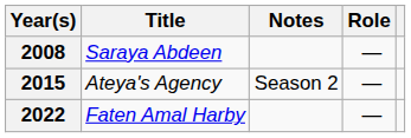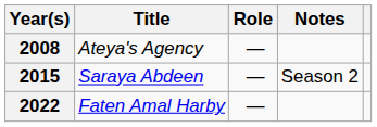columns swapped: Role <-> Notes
2008 | Title: Saraya Abdeen -> Ateya's Agency
2015 | Title: Ateya's Agency -> Saraya Abdeen
